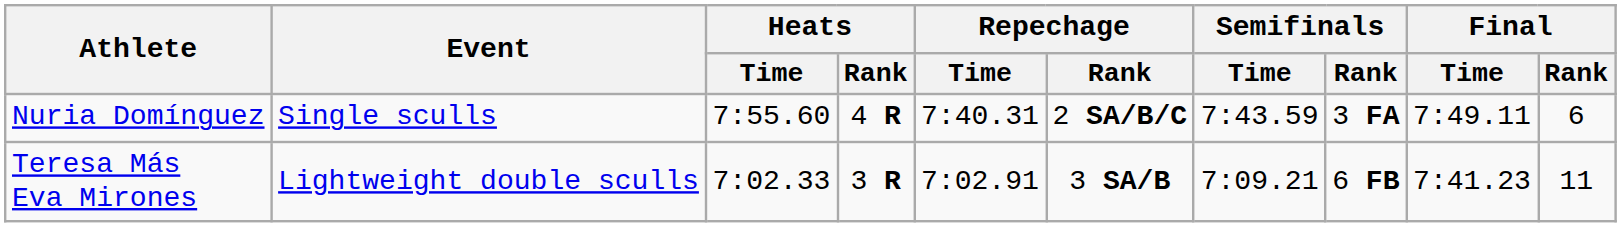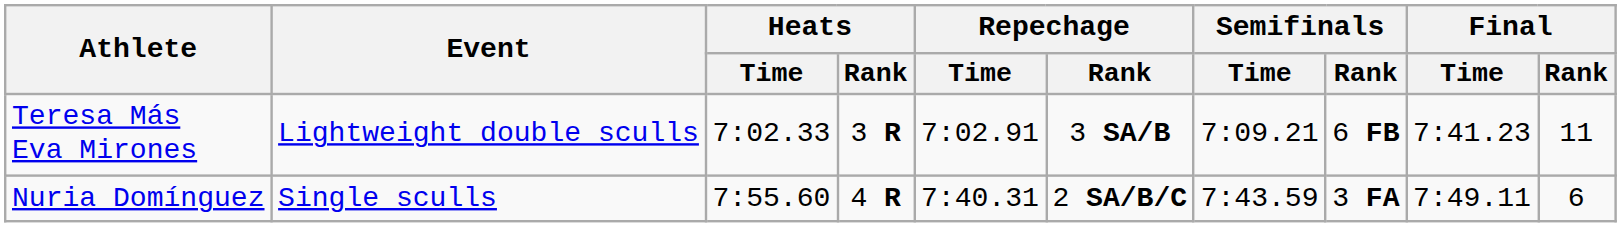rows swapped: Nuria Domínguez <-> Teresa Más Eva Mirones
